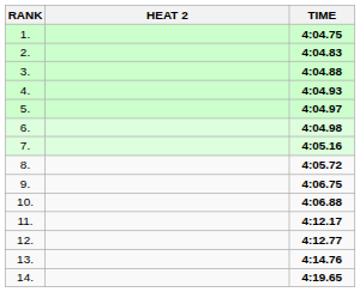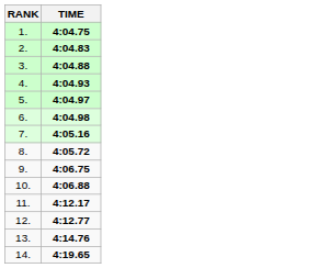- column: HEAT 2
